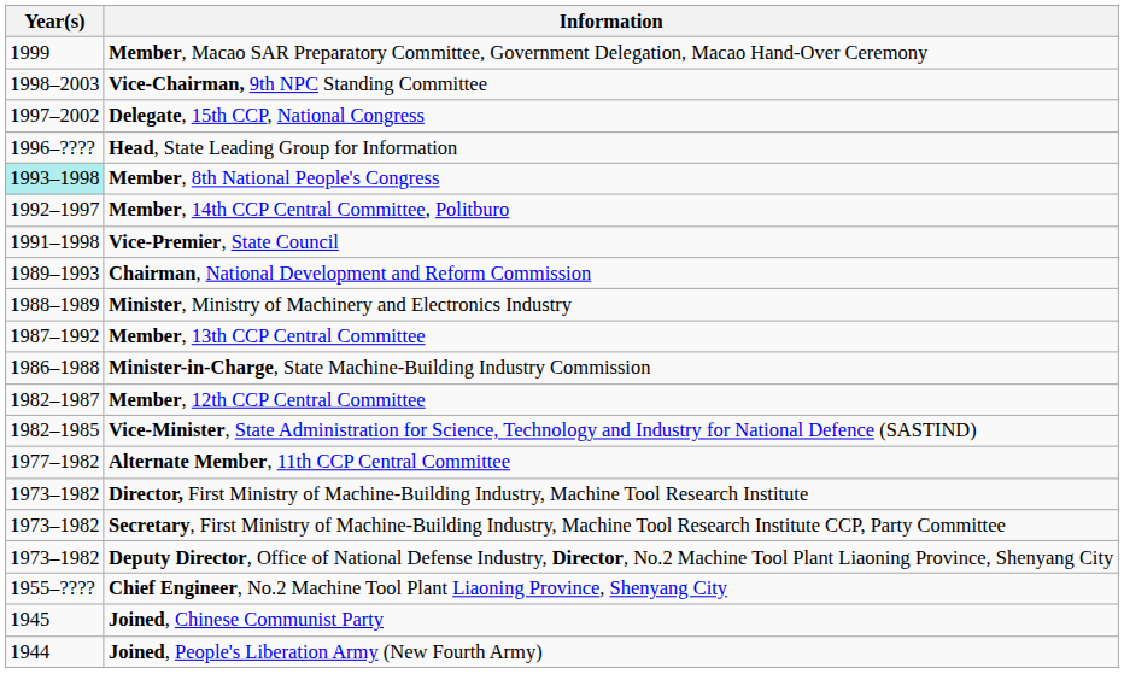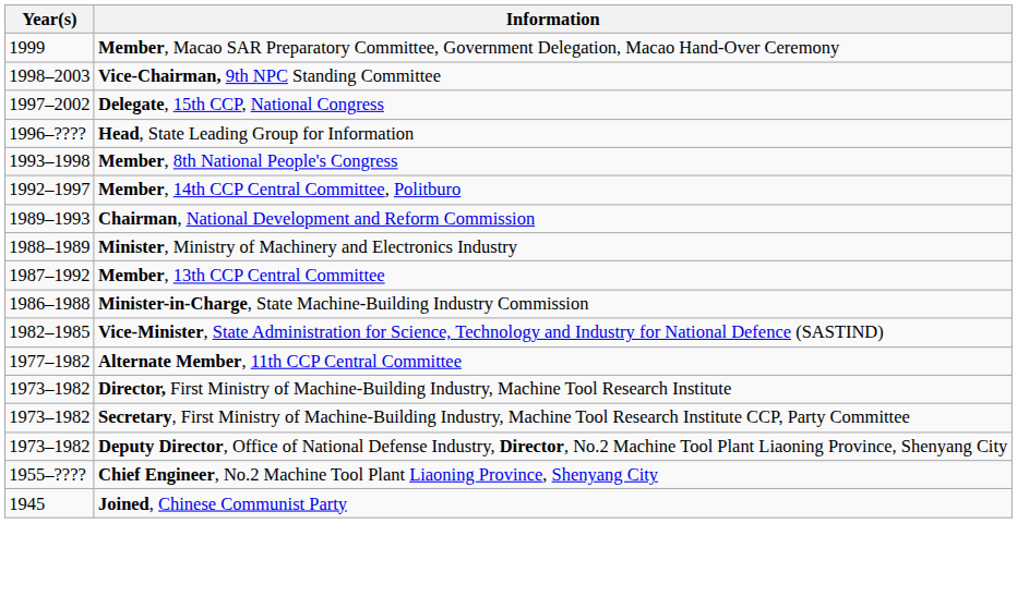Member, 8th National People's Congress | Year(s): paleturquoise background -> no background
- row: 1991–1998 | Vice-Premier, State Council
- row: 1982–1987 | Member, 12th CCP Central Committee
- row: 1944 | Joined, People's Liberation Army (New Fourth Army)
